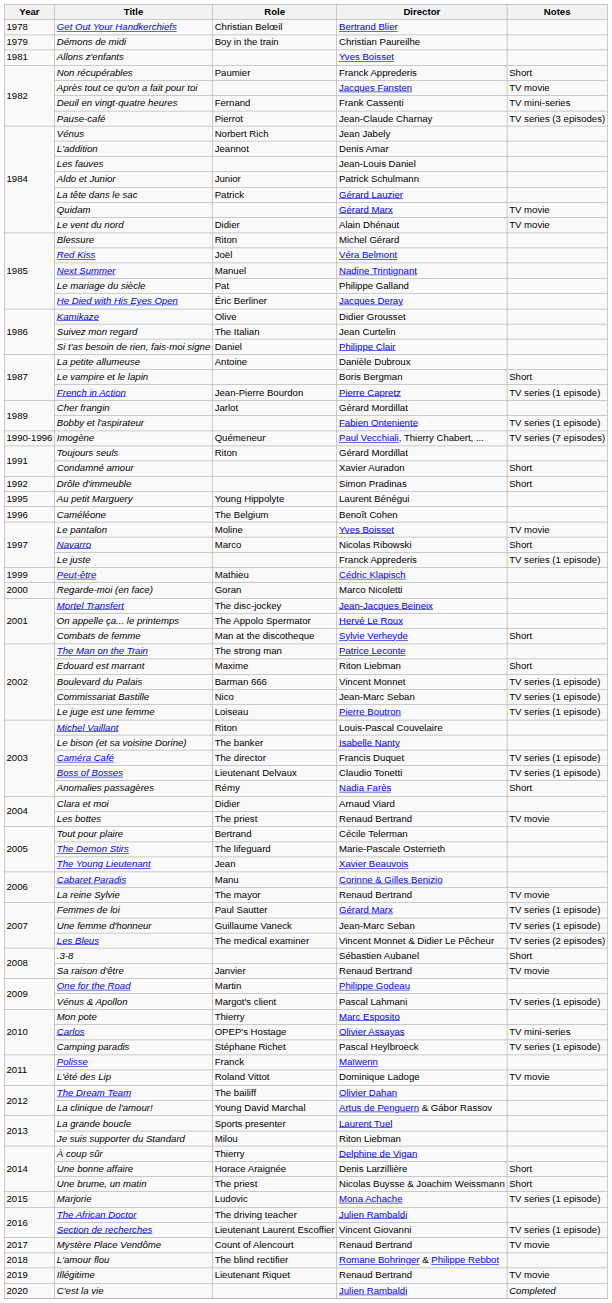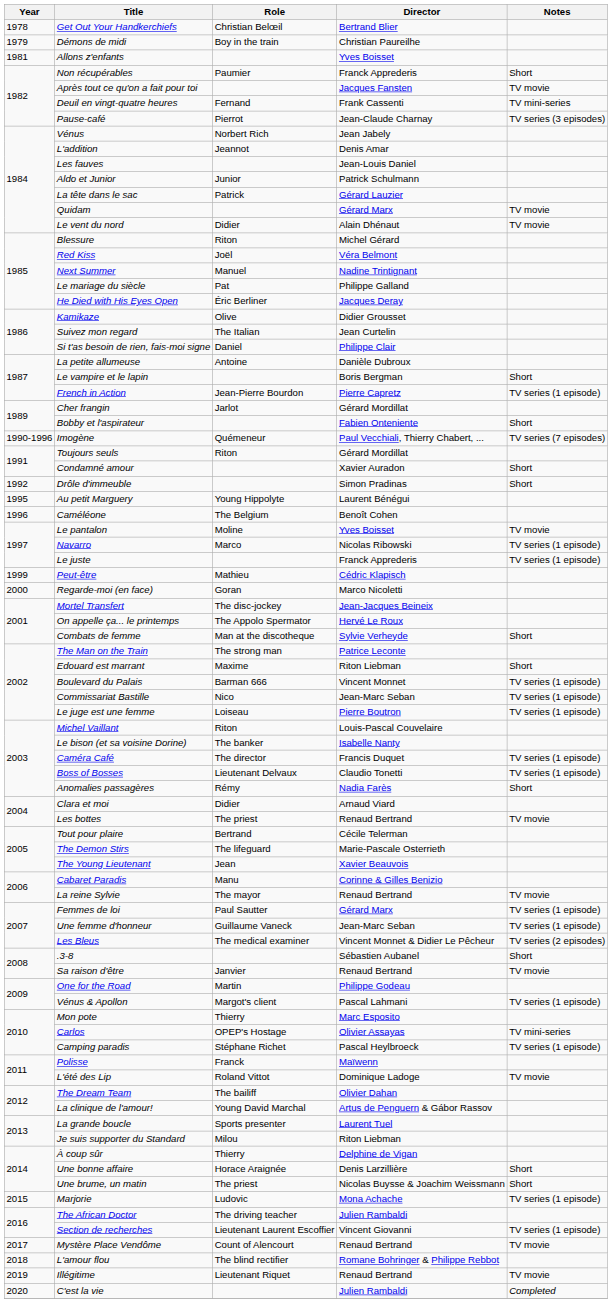Bobby et l'aspirateur | Notes: TV series (1 episode) -> Short
Navarro | Notes: Short -> TV series (1 episode)
